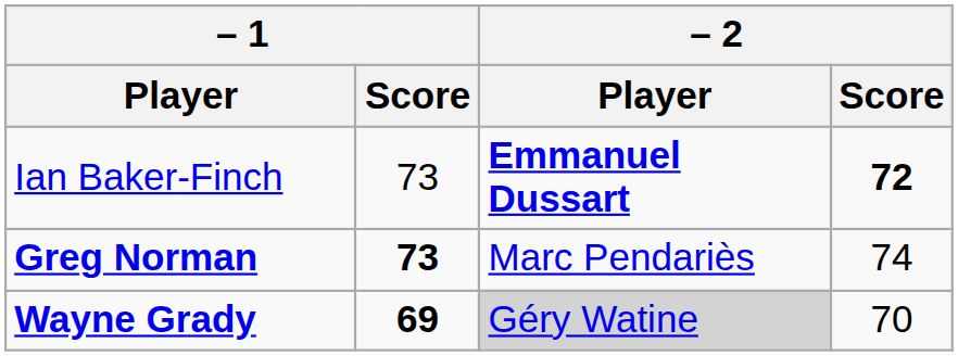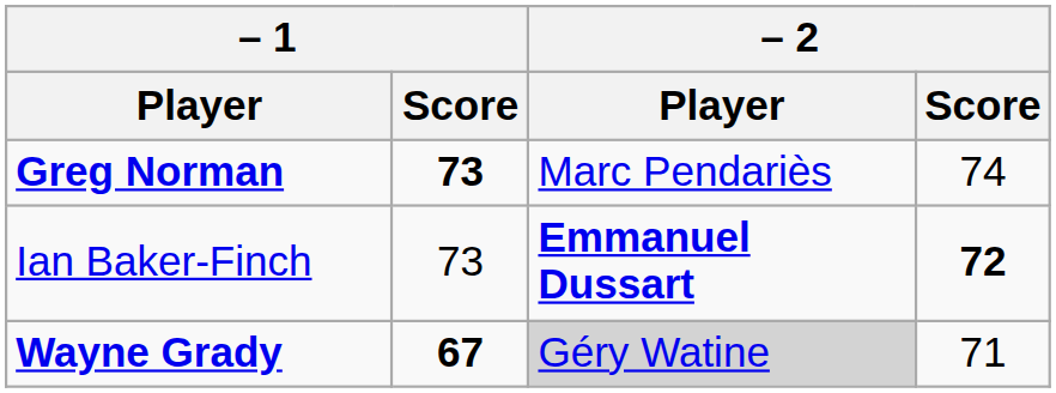rows swapped: Ian Baker-Finch <-> Greg Norman
Wayne Grady | – 1 / Score: 69 -> 67
Wayne Grady | – 2 / Score: 70 -> 71
